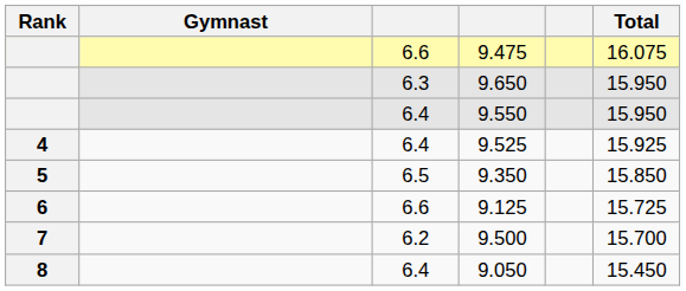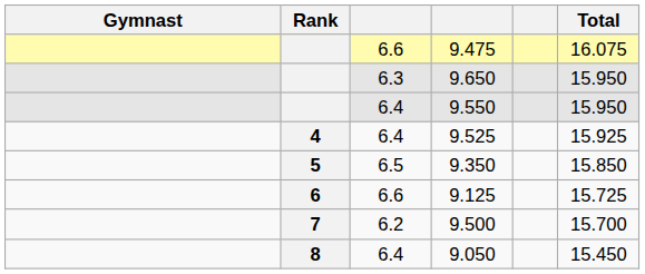columns swapped: Rank <-> Gymnast
